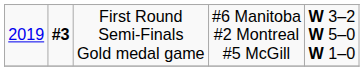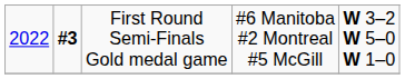First Round Semi-Finals Gold medal game | column 1: 2019 -> 2022
